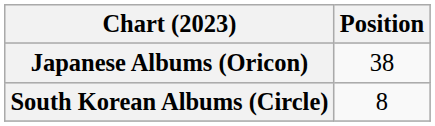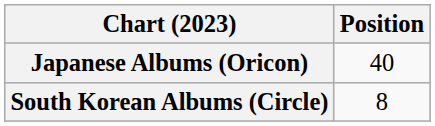Japanese Albums (Oricon) | Position: 38 -> 40
